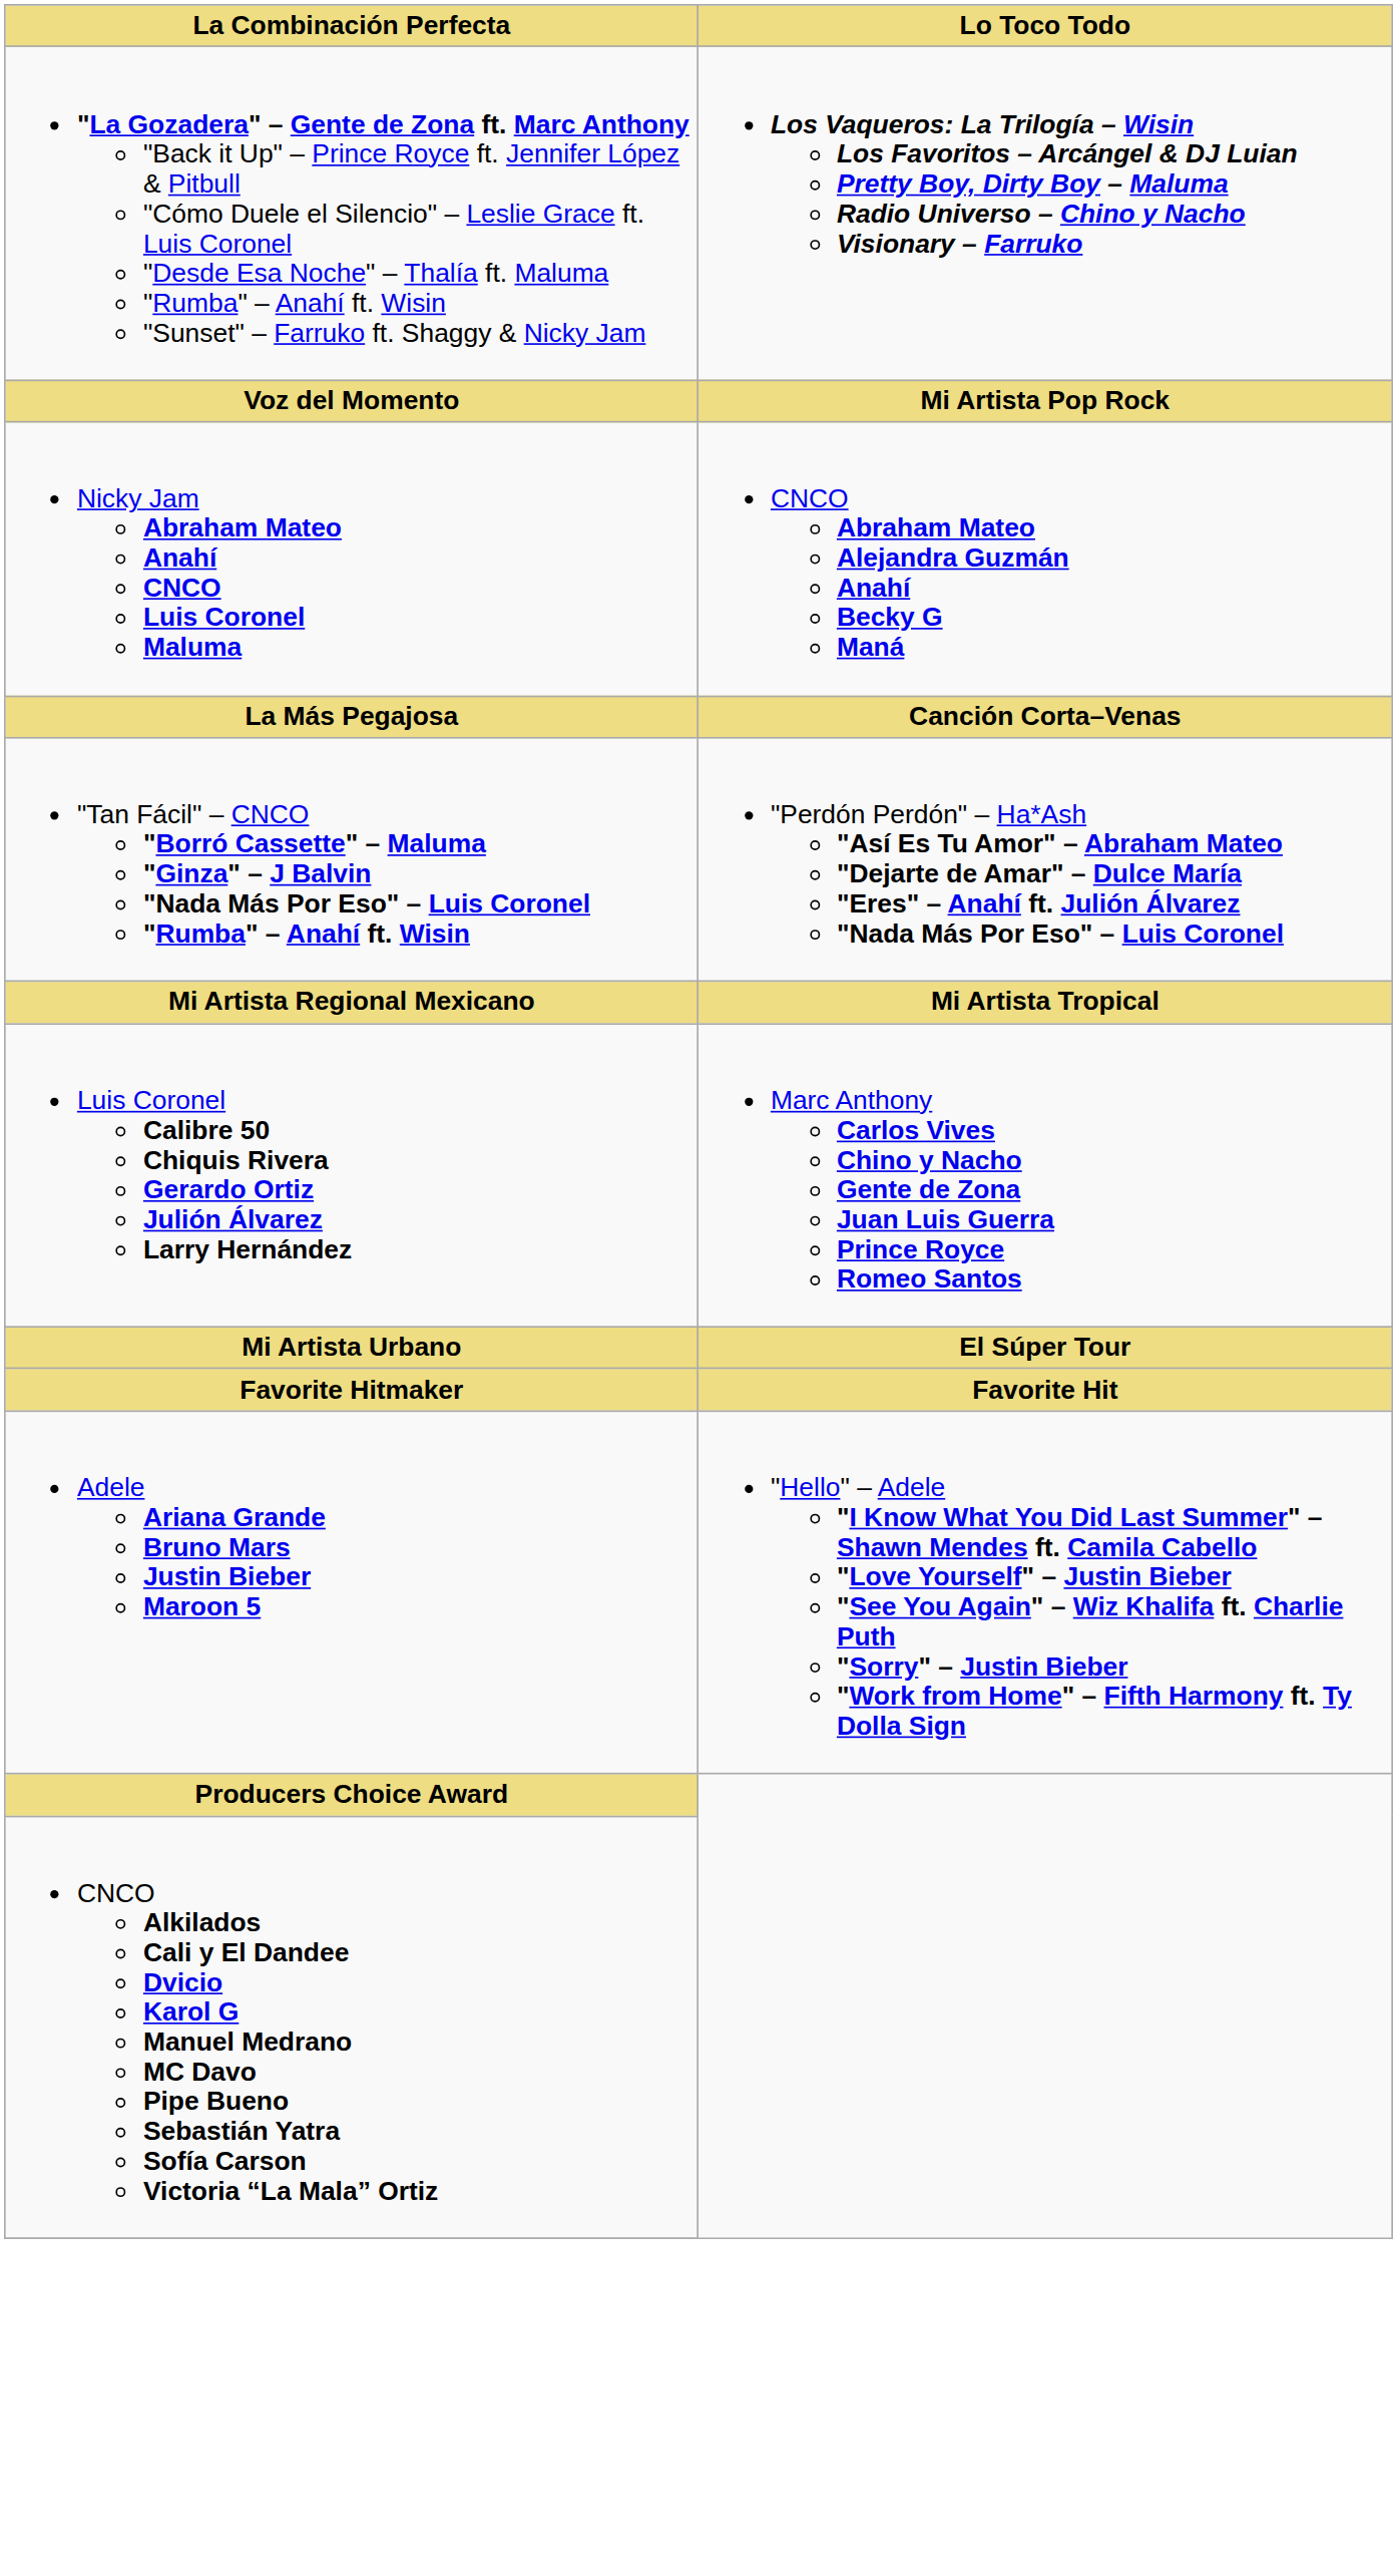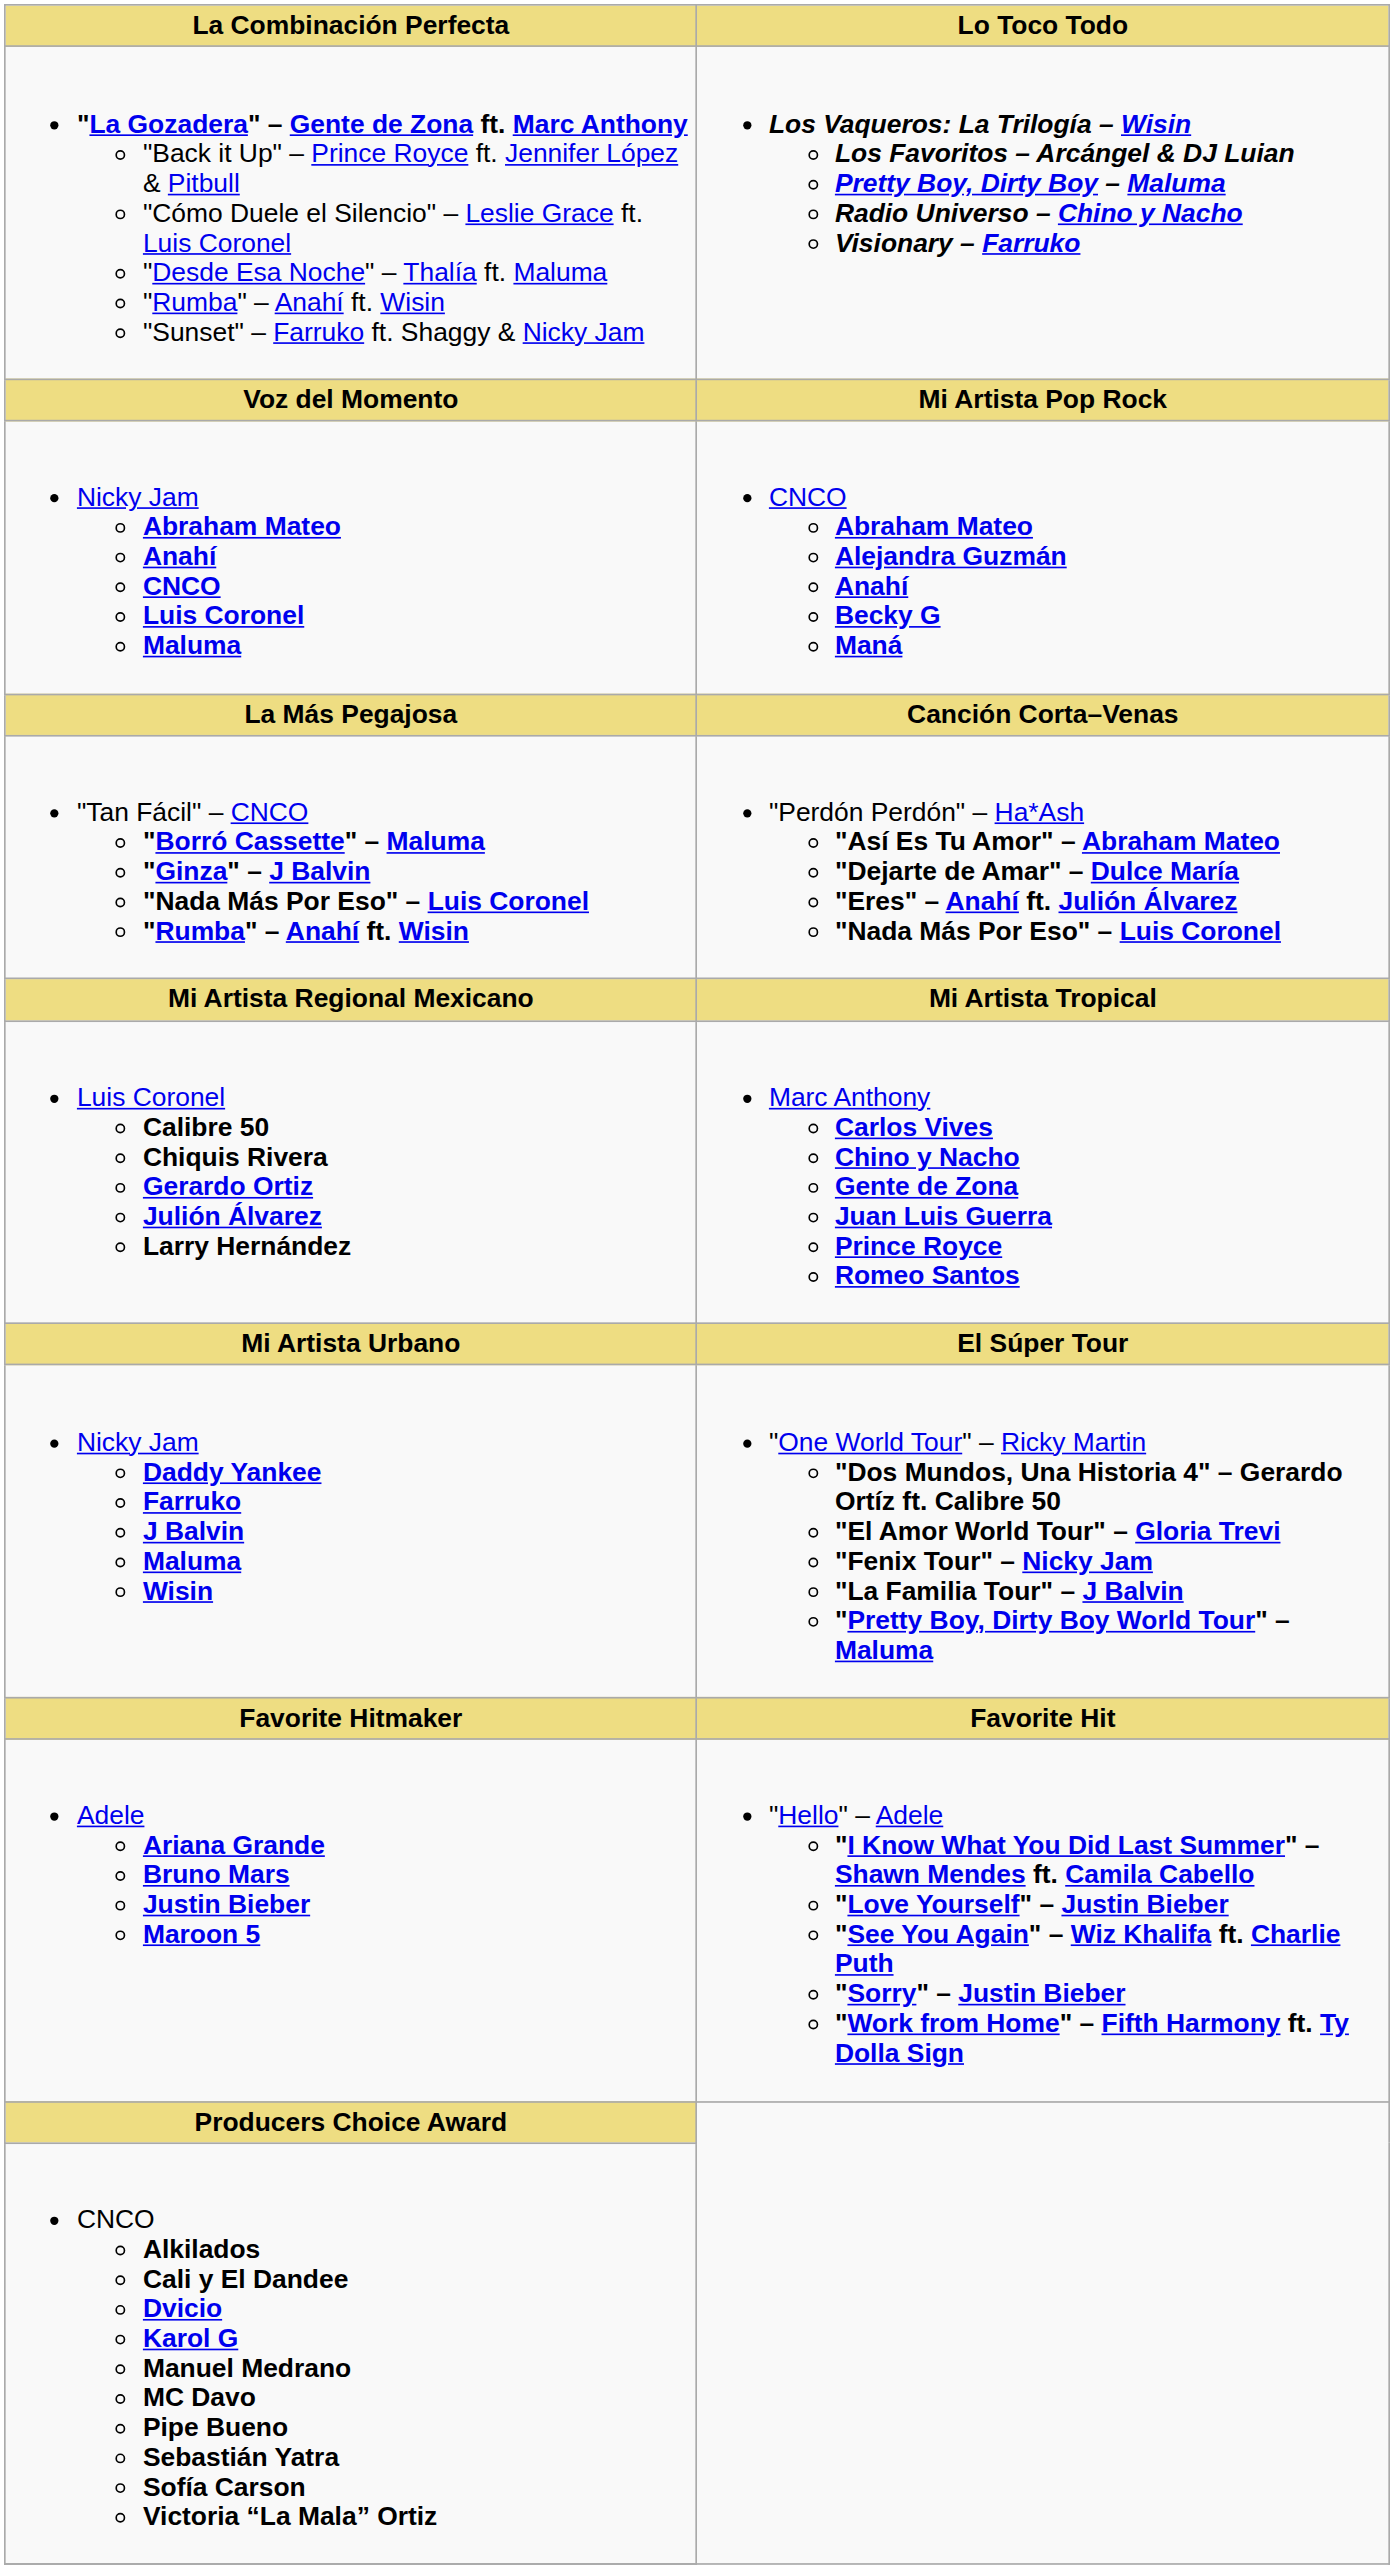+ row: Nicky Jam Daddy Yankee Farruko J Balvin Maluma Wisin | "One World Tour" – Ricky Martin "Dos Mundos, Una Historia 4" – Gerardo Ortíz ft. Calibre 50 "El Amor World Tour" – Gloria Trevi "Fenix Tour" – Nicky Jam "La Familia Tour" – J Balvin "Pretty Boy, Dirty Boy World Tour" – Maluma
